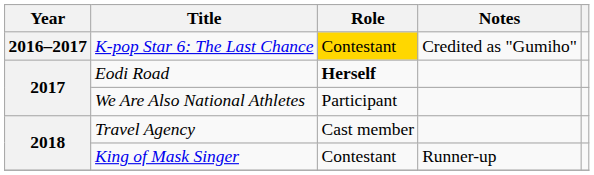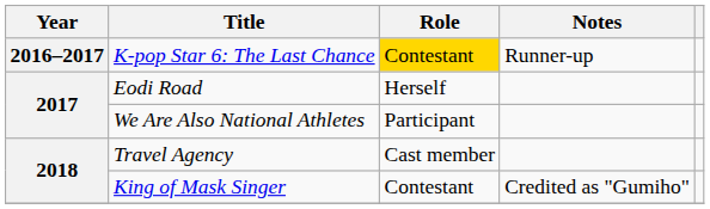K-pop Star 6: The Last Chance | Notes: Credited as "Gumiho" -> Runner-up
Eodi Road | Role: bold -> normal
King of Mask Singer | Notes: Runner-up -> Credited as "Gumiho"
